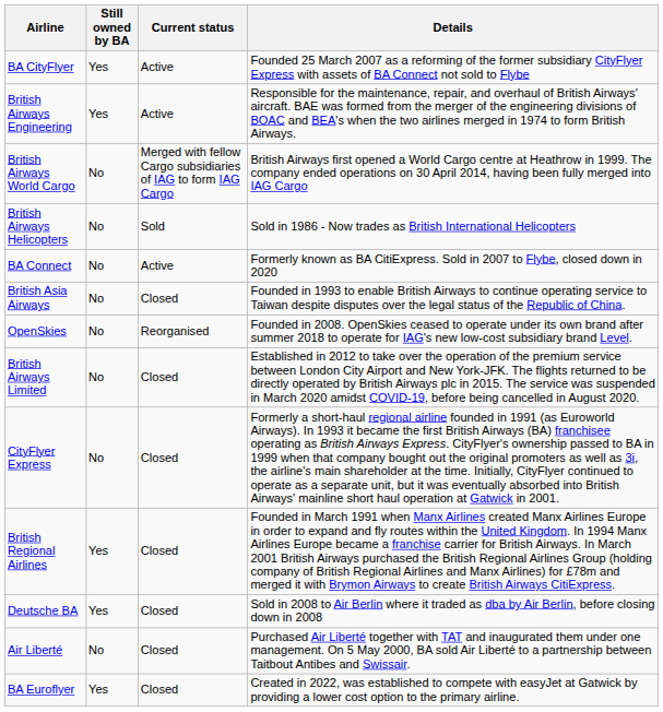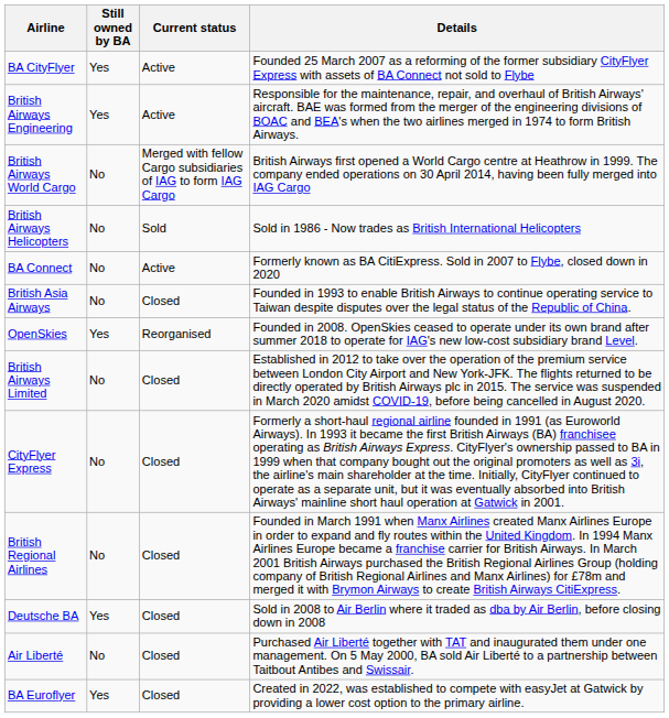OpenSkies | Still owned by BA: No -> Yes
British Regional Airlines | Still owned by BA: Yes -> No
